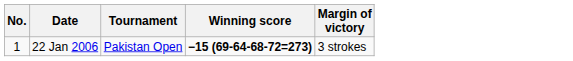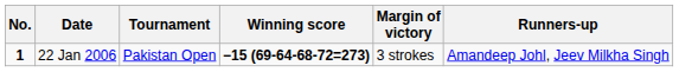+ column: Runners-up | Amandeep Johl, Jeev Milkha Singh
22 Jan 2006 | No.: normal -> bold
